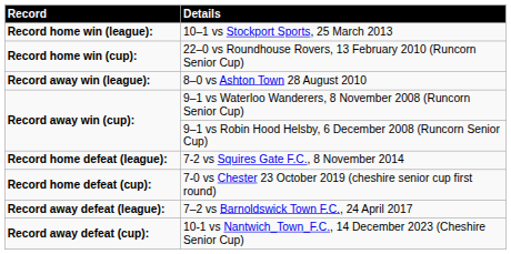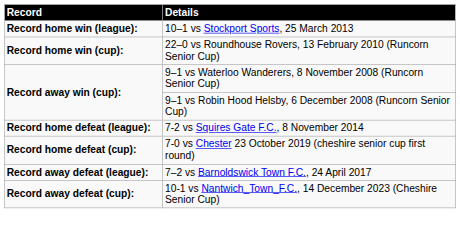- row: Record away win (league): | 8–0 vs Ashton Town 28 August 2010
